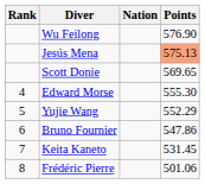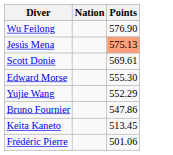- column: Rank | 4 | 5 | 6 | 7 | 8
Scott Donie | Points: 569.65 -> 569.61
Keita Kaneto | Points: 531.45 -> 513.45
